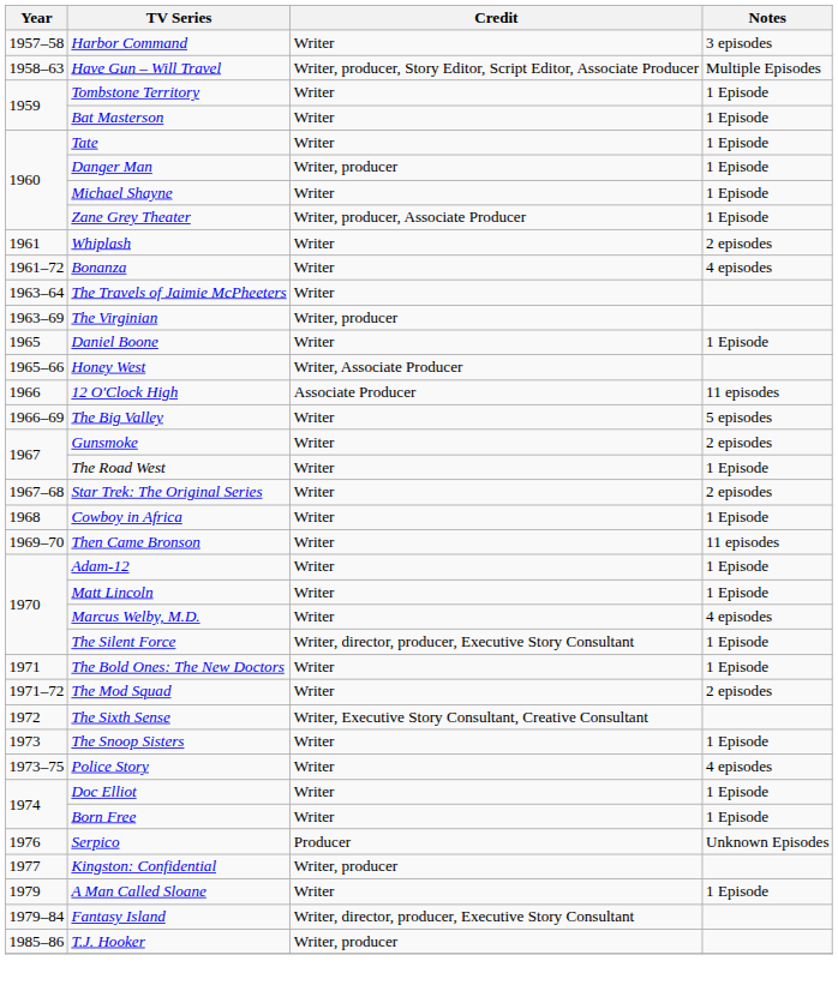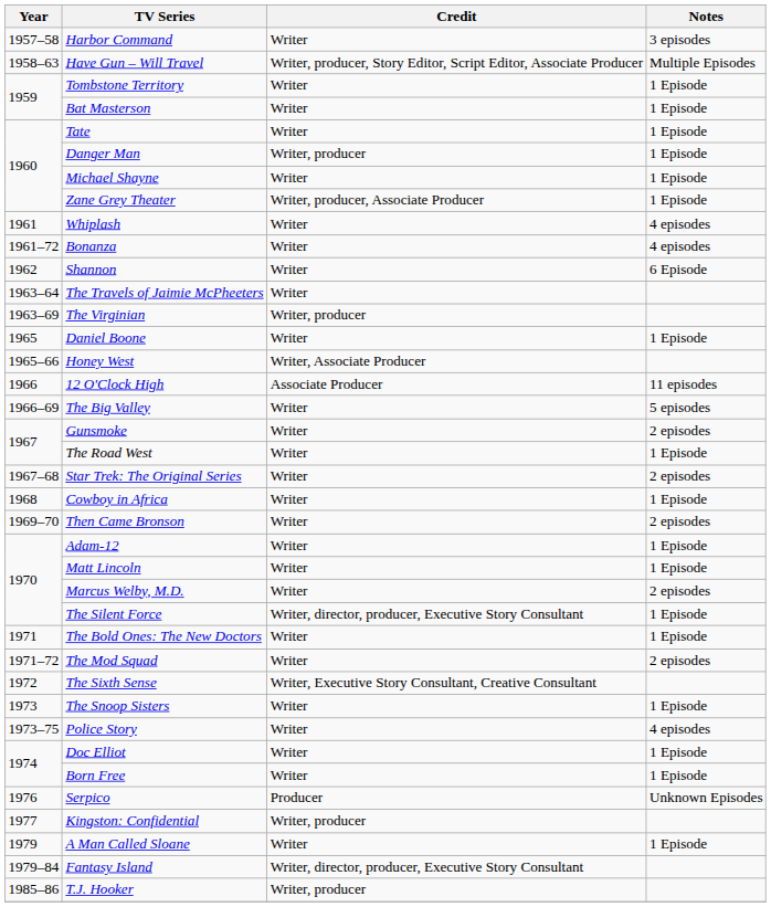Whiplash | Notes: 2 episodes -> 4 episodes
+ row: 1962 | Shannon | Writer | 6 Episode
Then Came Bronson | Notes: 11 episodes -> 2 episodes
Marcus Welby, M.D. | Notes: 4 episodes -> 2 episodes
